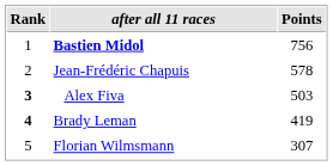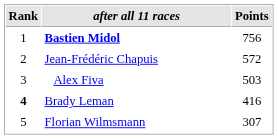Jean-Frédéric Chapuis | Points: 578 -> 572
Alex Fiva | Rank: bold -> normal
Brady Leman | Points: 419 -> 416
